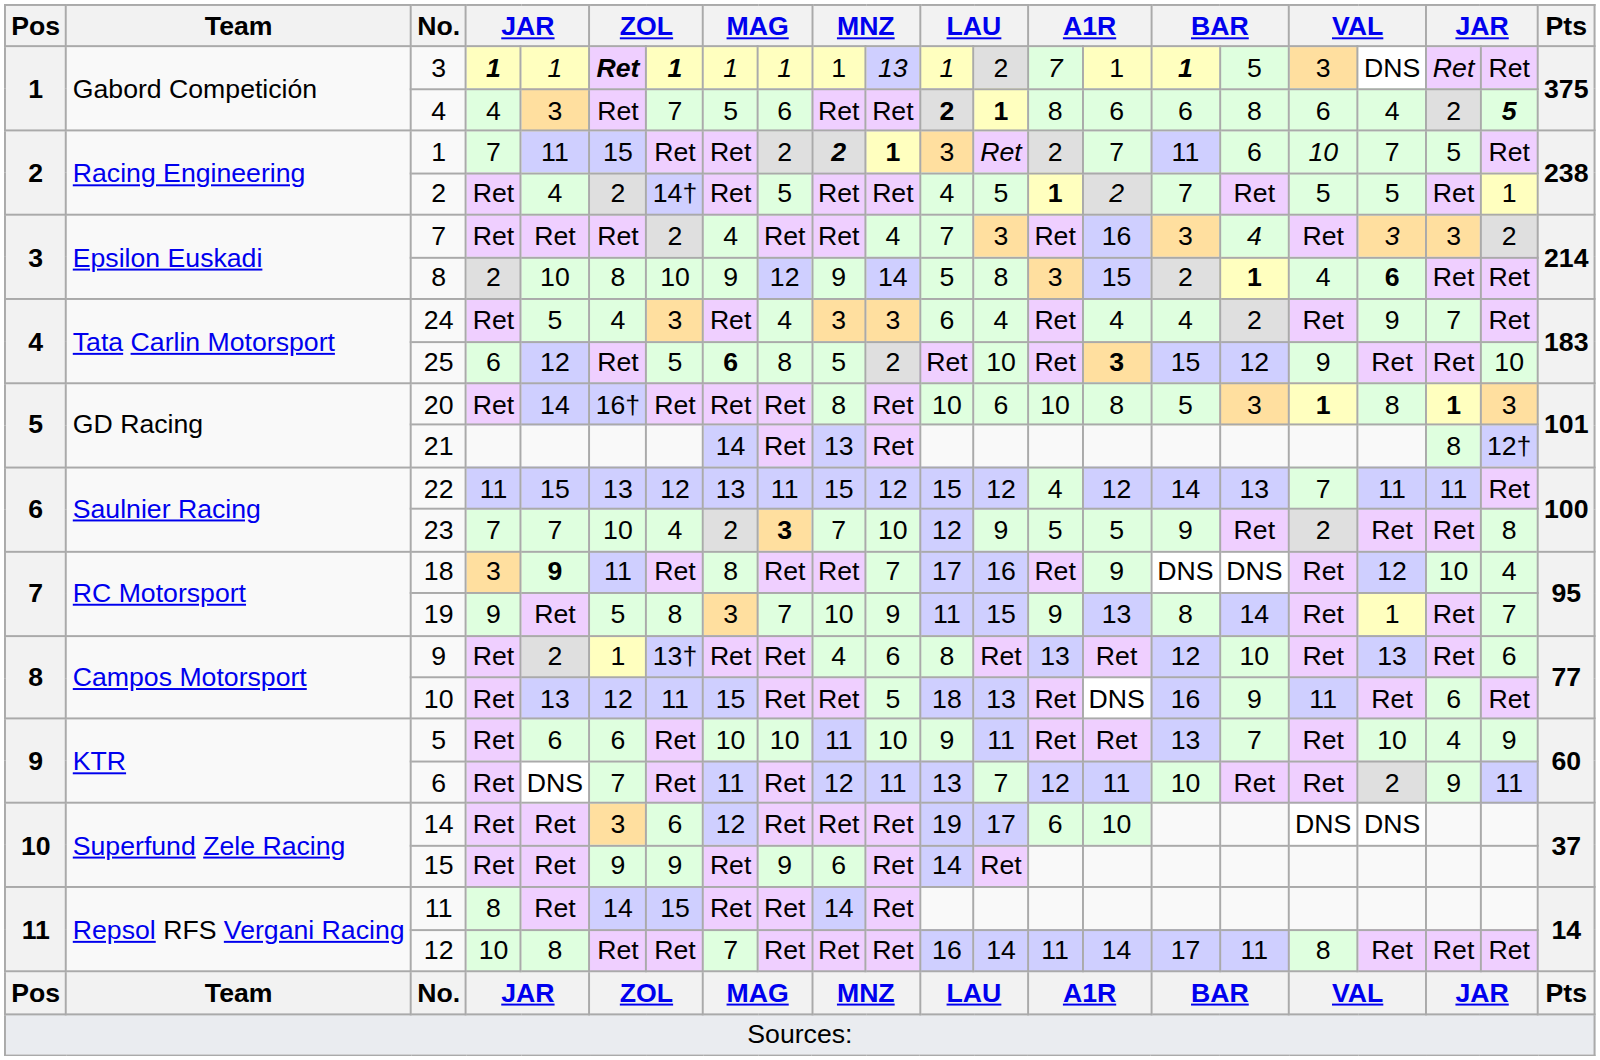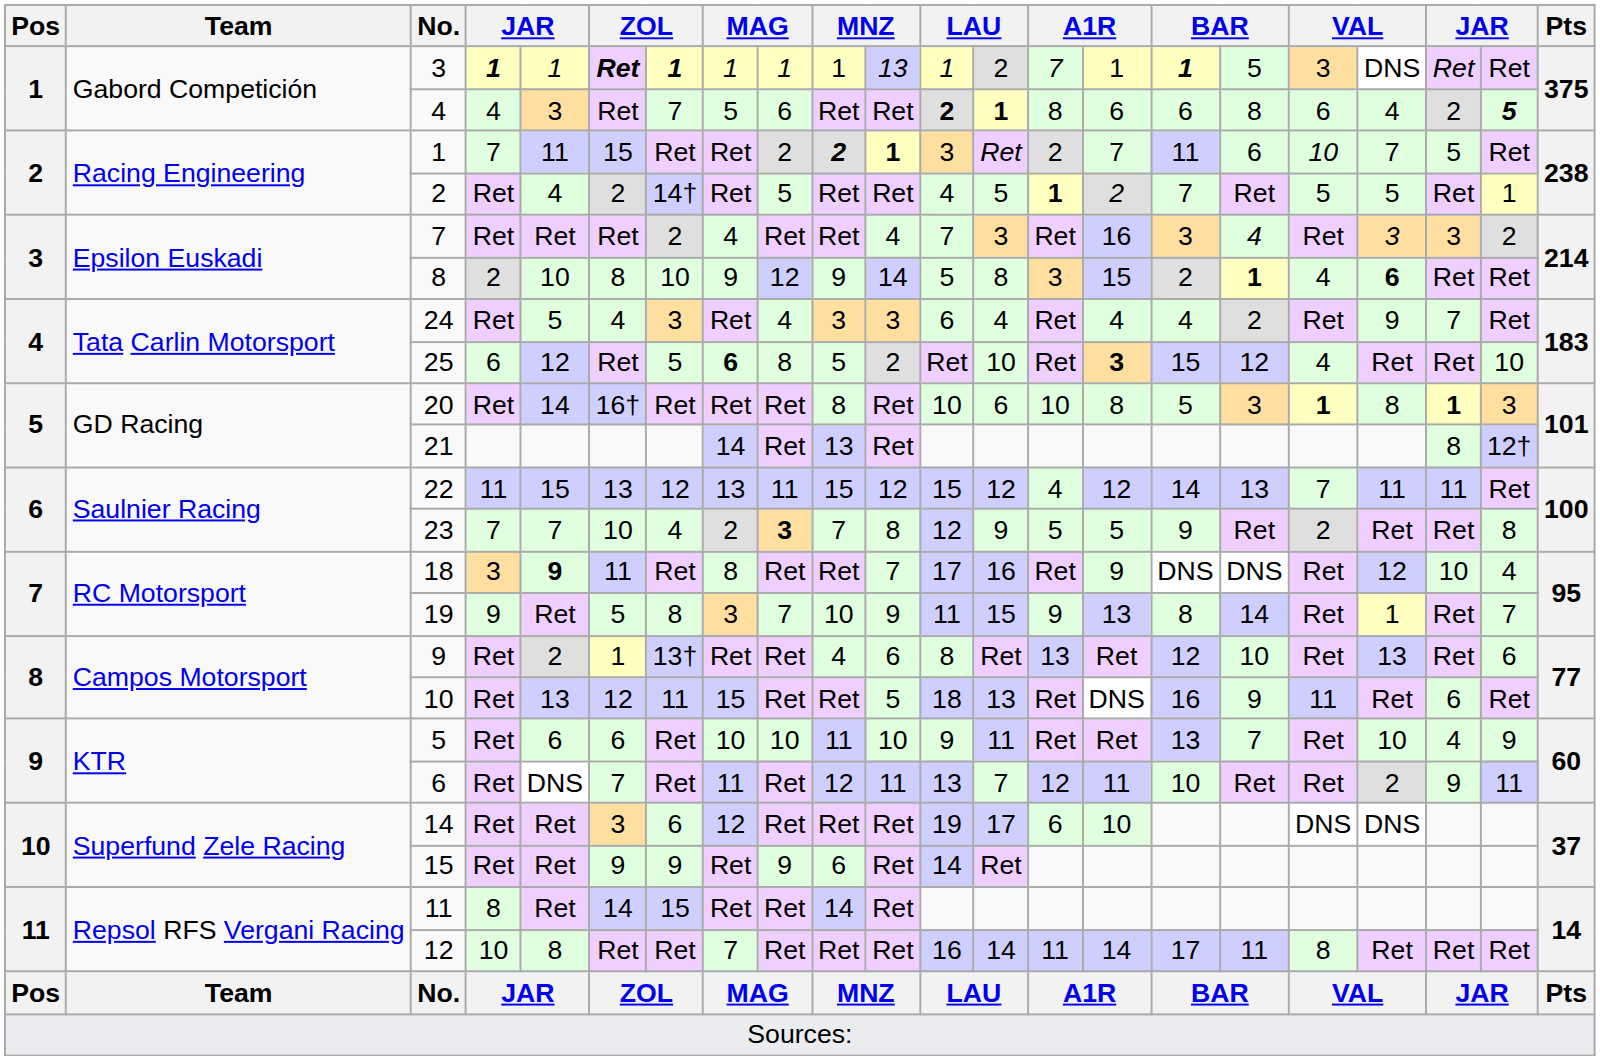25 | column 18: 9 -> 4
23 | column 11: 10 -> 8
